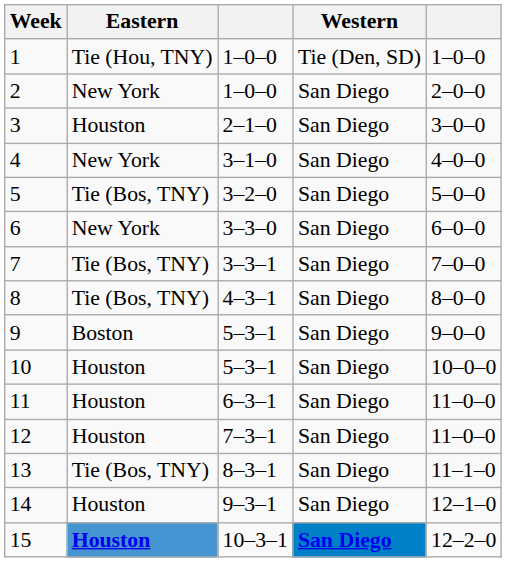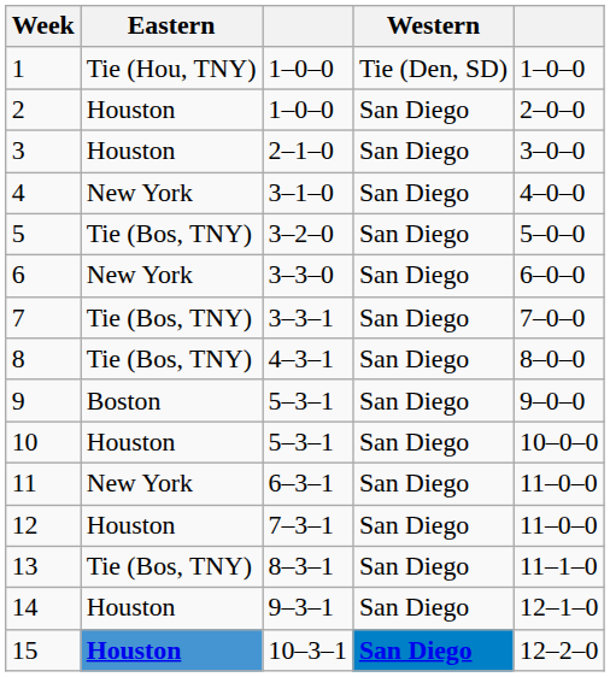2 | Eastern: New York -> Houston
11 | Eastern: Houston -> New York
